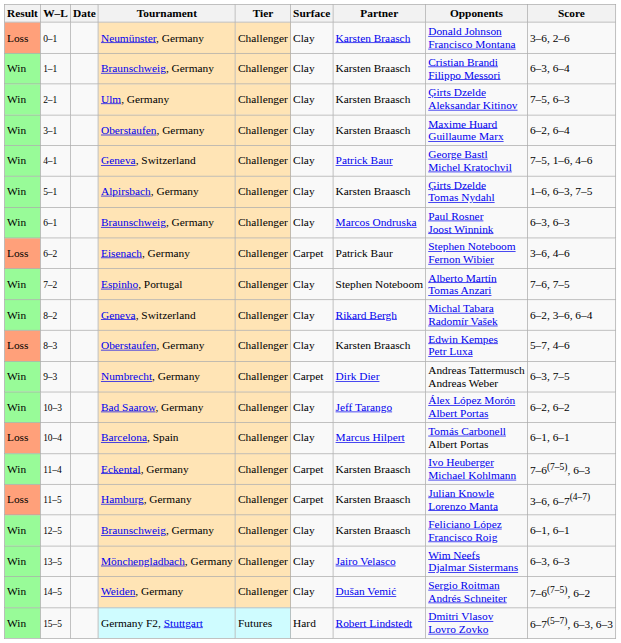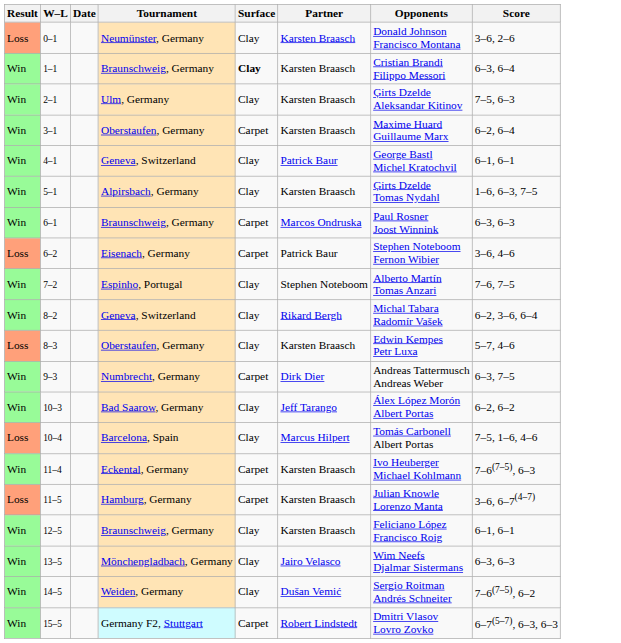- column: Tier | Challenger | Challenger | Challenger | Challenger | Challenger | Challenger | Challenger | Challenger | Challenger | Challenger | Challenger | Challenger | Challenger | Challenger | Challenger | Challenger | Challenger | Challenger | Challenger | Futures
1–1 | Surface: normal -> bold
3–1 | Surface: Clay -> Carpet
4–1 | Score: 7–5, 1–6, 4–6 -> 6–1, 6–1
6–1 | Surface: Clay -> Carpet
10–4 | Score: 6–1, 6–1 -> 7–5, 1–6, 4–6
15–5 | Surface: Hard -> Carpet
